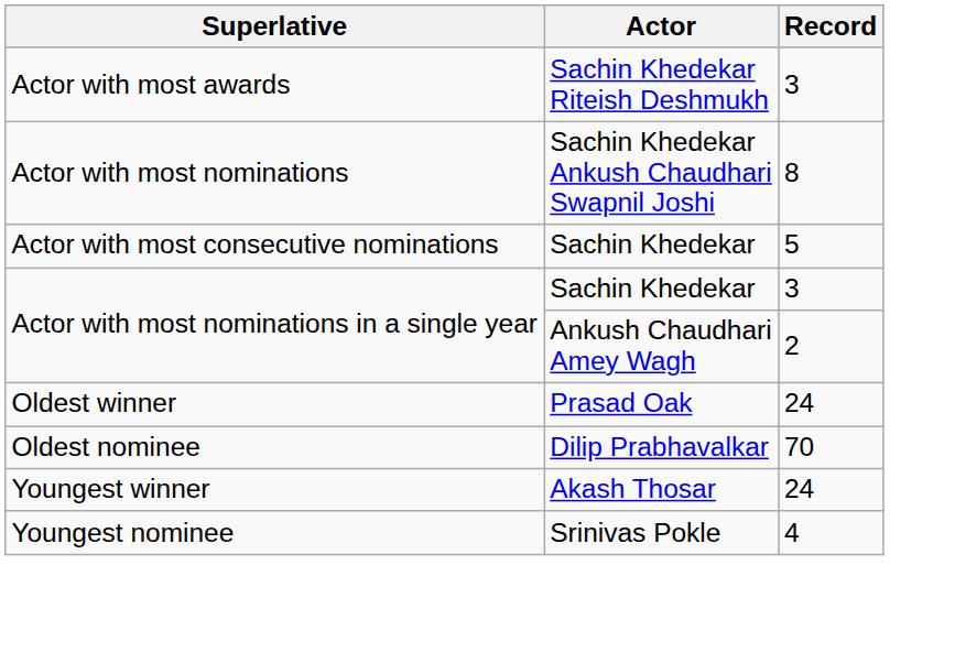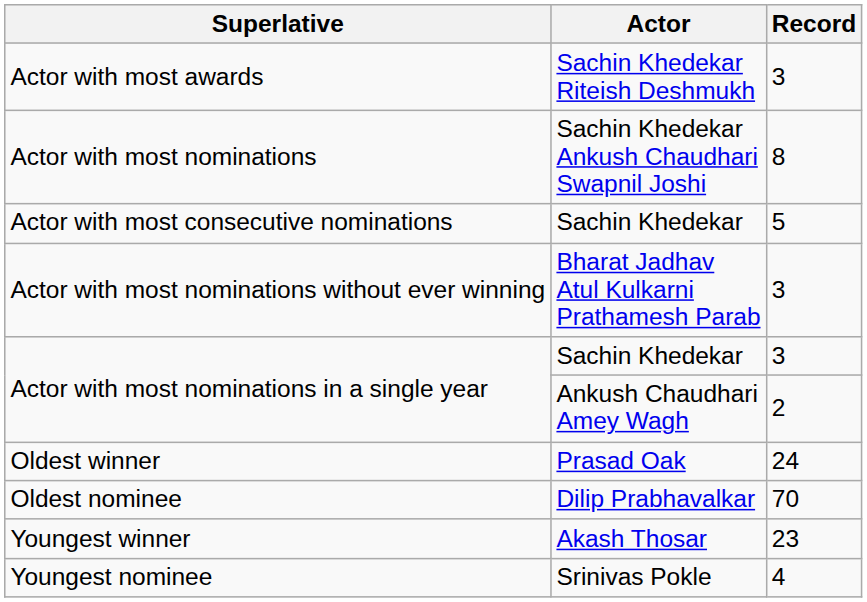+ row: Actor with most nominations without ever winning | Bharat Jadhav Atul Kulkarni Prathamesh Parab | 3
Youngest winner | Record: 24 -> 23
